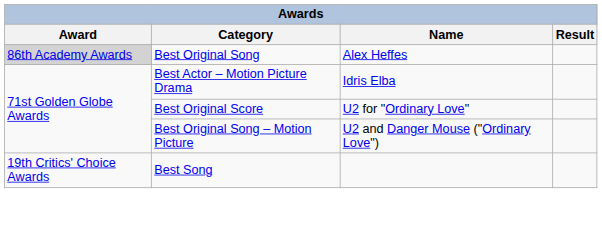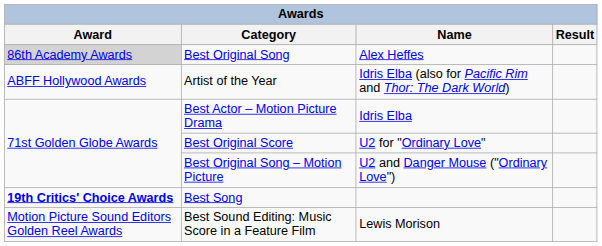+ row: ABFF Hollywood Awards | Artist of the Year | Idris Elba (also for Pacific Rim and Thor: The Dark World)
Best Song | Award: normal -> bold
+ row: Motion Picture Sound Editors Golden Reel Awards | Best Sound Editing: Music Score in a Feature Film | Lewis Morison
